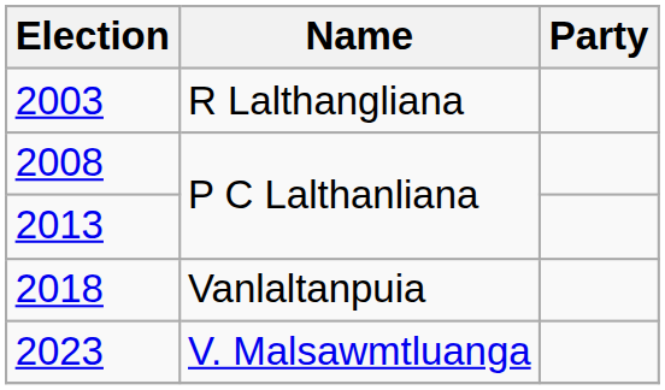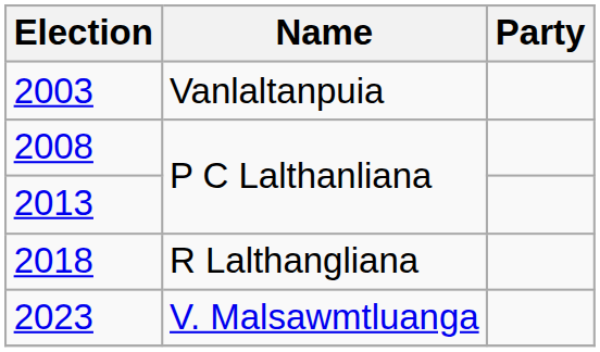2003 | Name: R Lalthangliana -> Vanlaltanpuia
2018 | Name: Vanlaltanpuia -> R Lalthangliana
